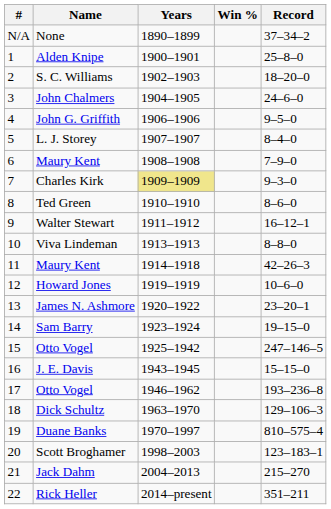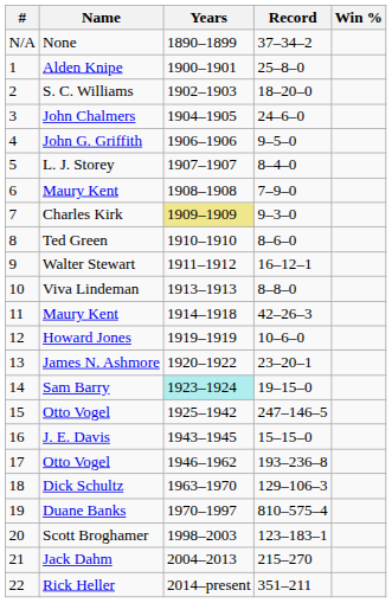columns swapped: Record <-> Win %
Sam Barry | Years: no background -> paleturquoise background
